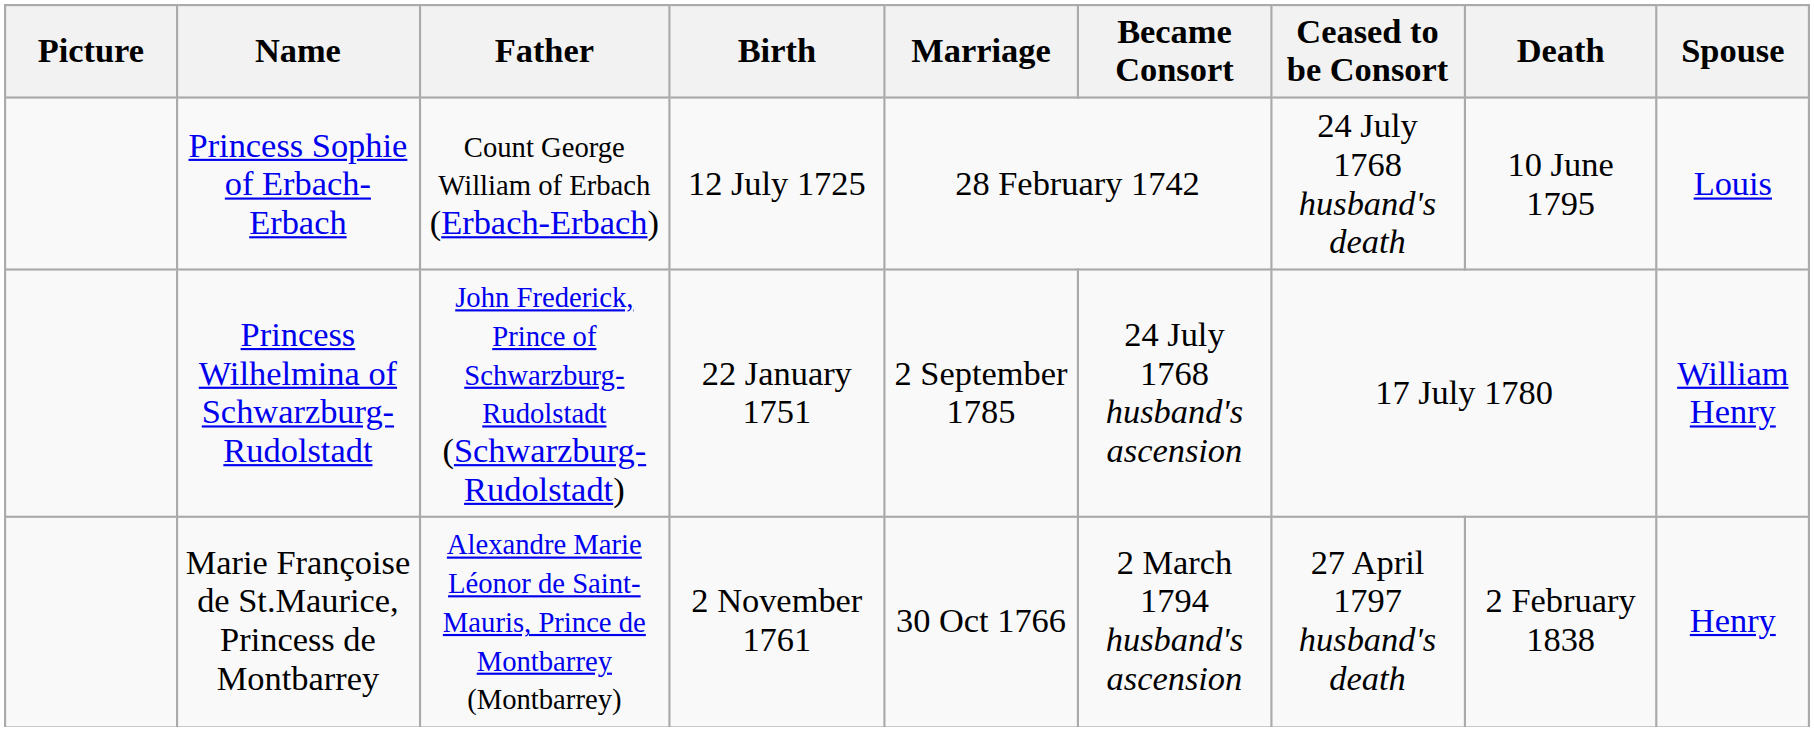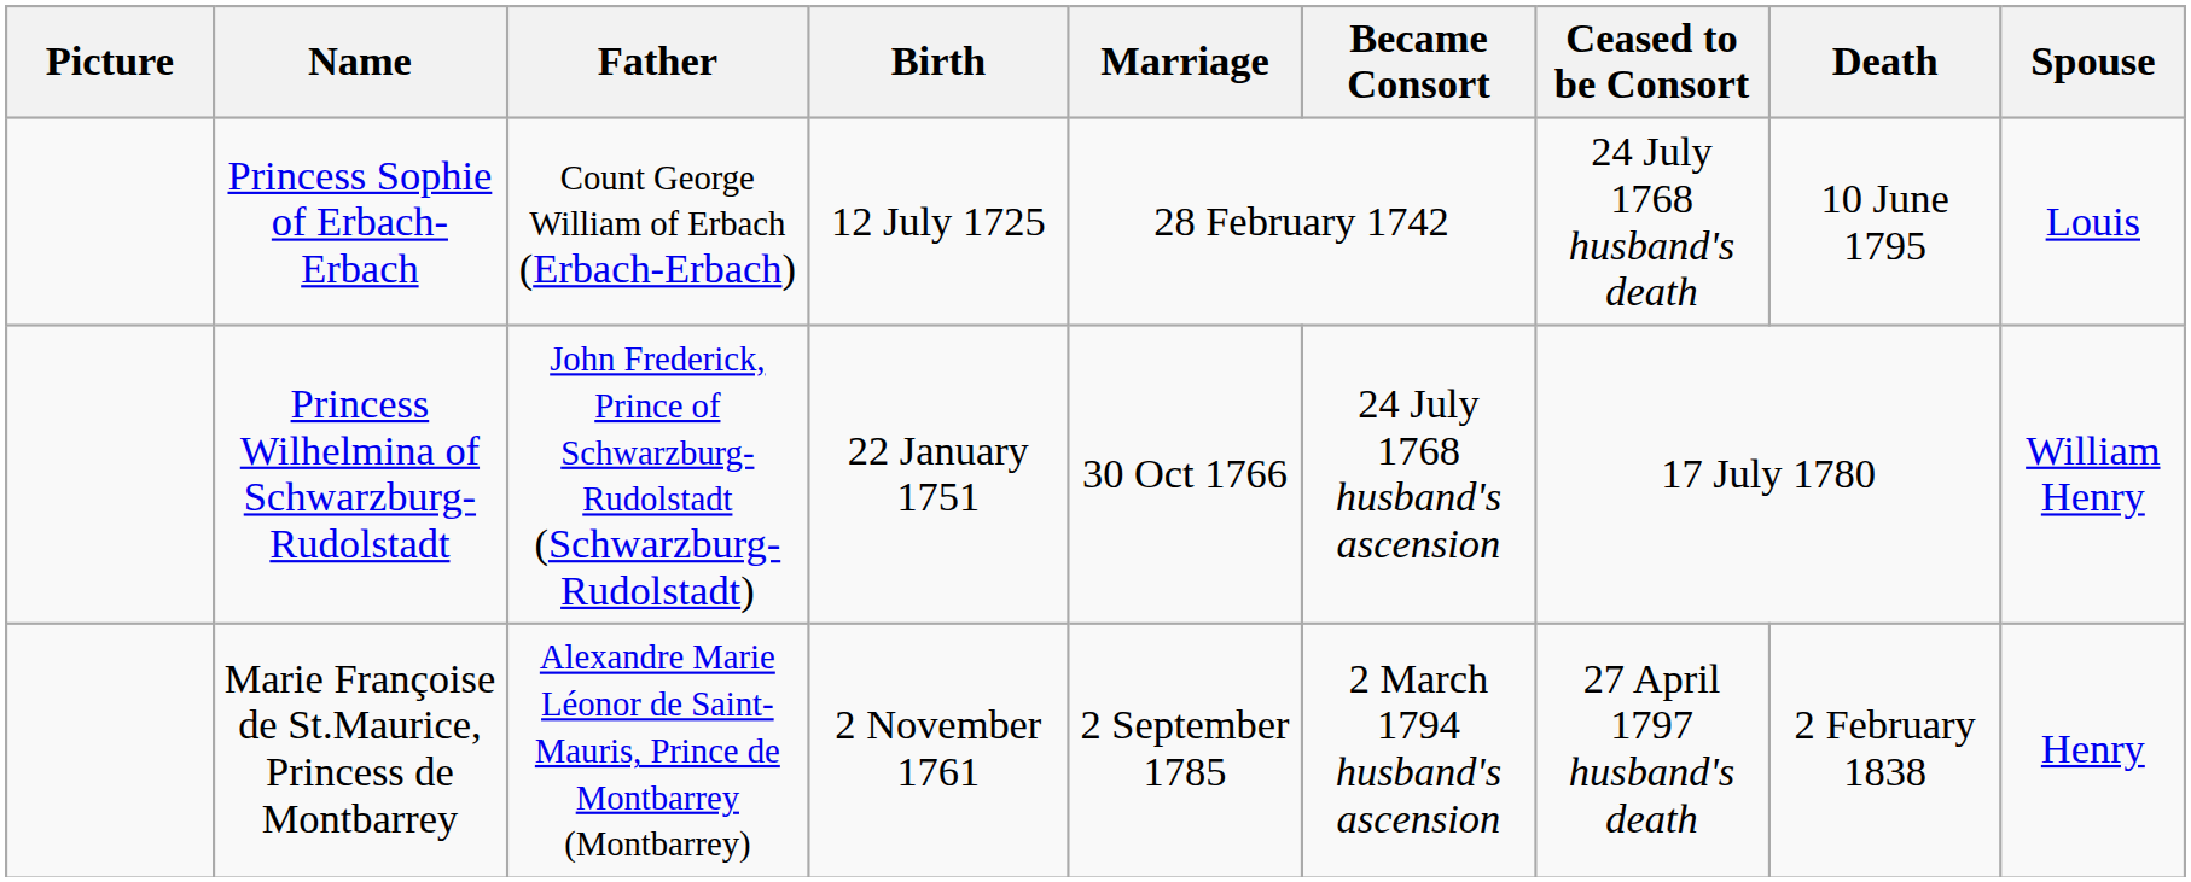Princess Wilhelmina of Schwarzburg-Rudolstadt | Marriage: 2 September 1785 -> 30 Oct 1766
Marie Françoise de St.Maurice, Princess de Montbarrey | Marriage: 30 Oct 1766 -> 2 September 1785
